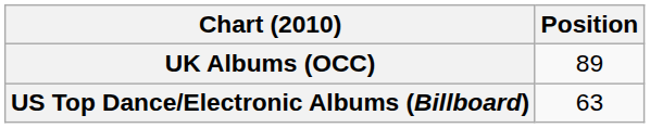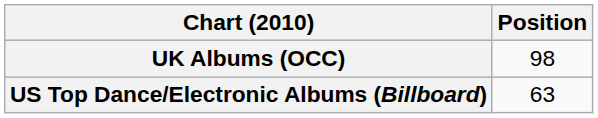UK Albums (OCC) | Position: 89 -> 98
